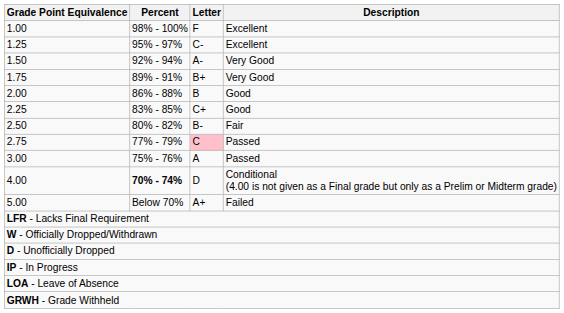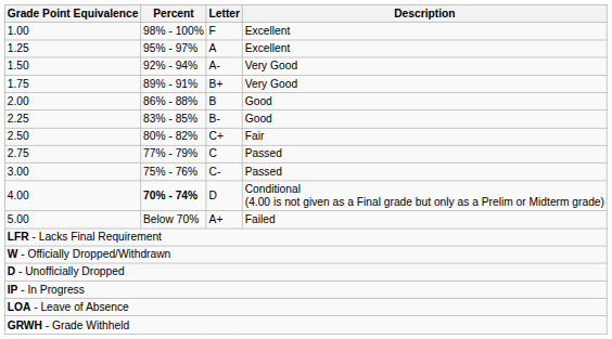1.25 | Letter: C- -> A
2.25 | Letter: C+ -> B-
2.50 | Letter: B- -> C+
2.75 | Letter: pink background -> no background
3.00 | Letter: A -> C-
